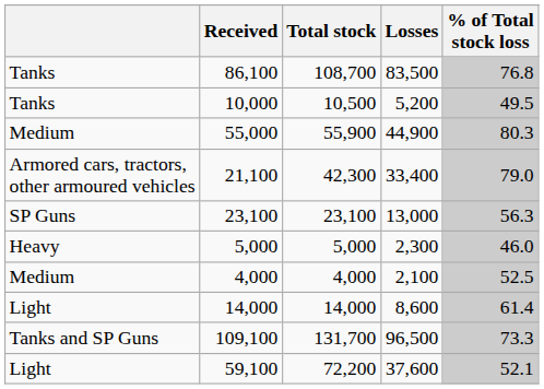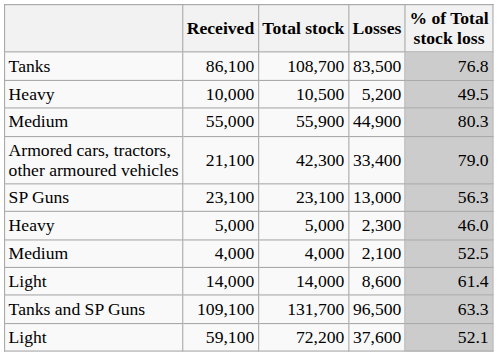10,000 | column 1: Tanks -> Heavy
109,100 | % of Total stock loss: 73.3 -> 63.3
